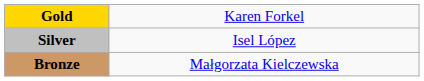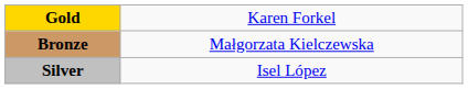rows swapped: Silver <-> Bronze
